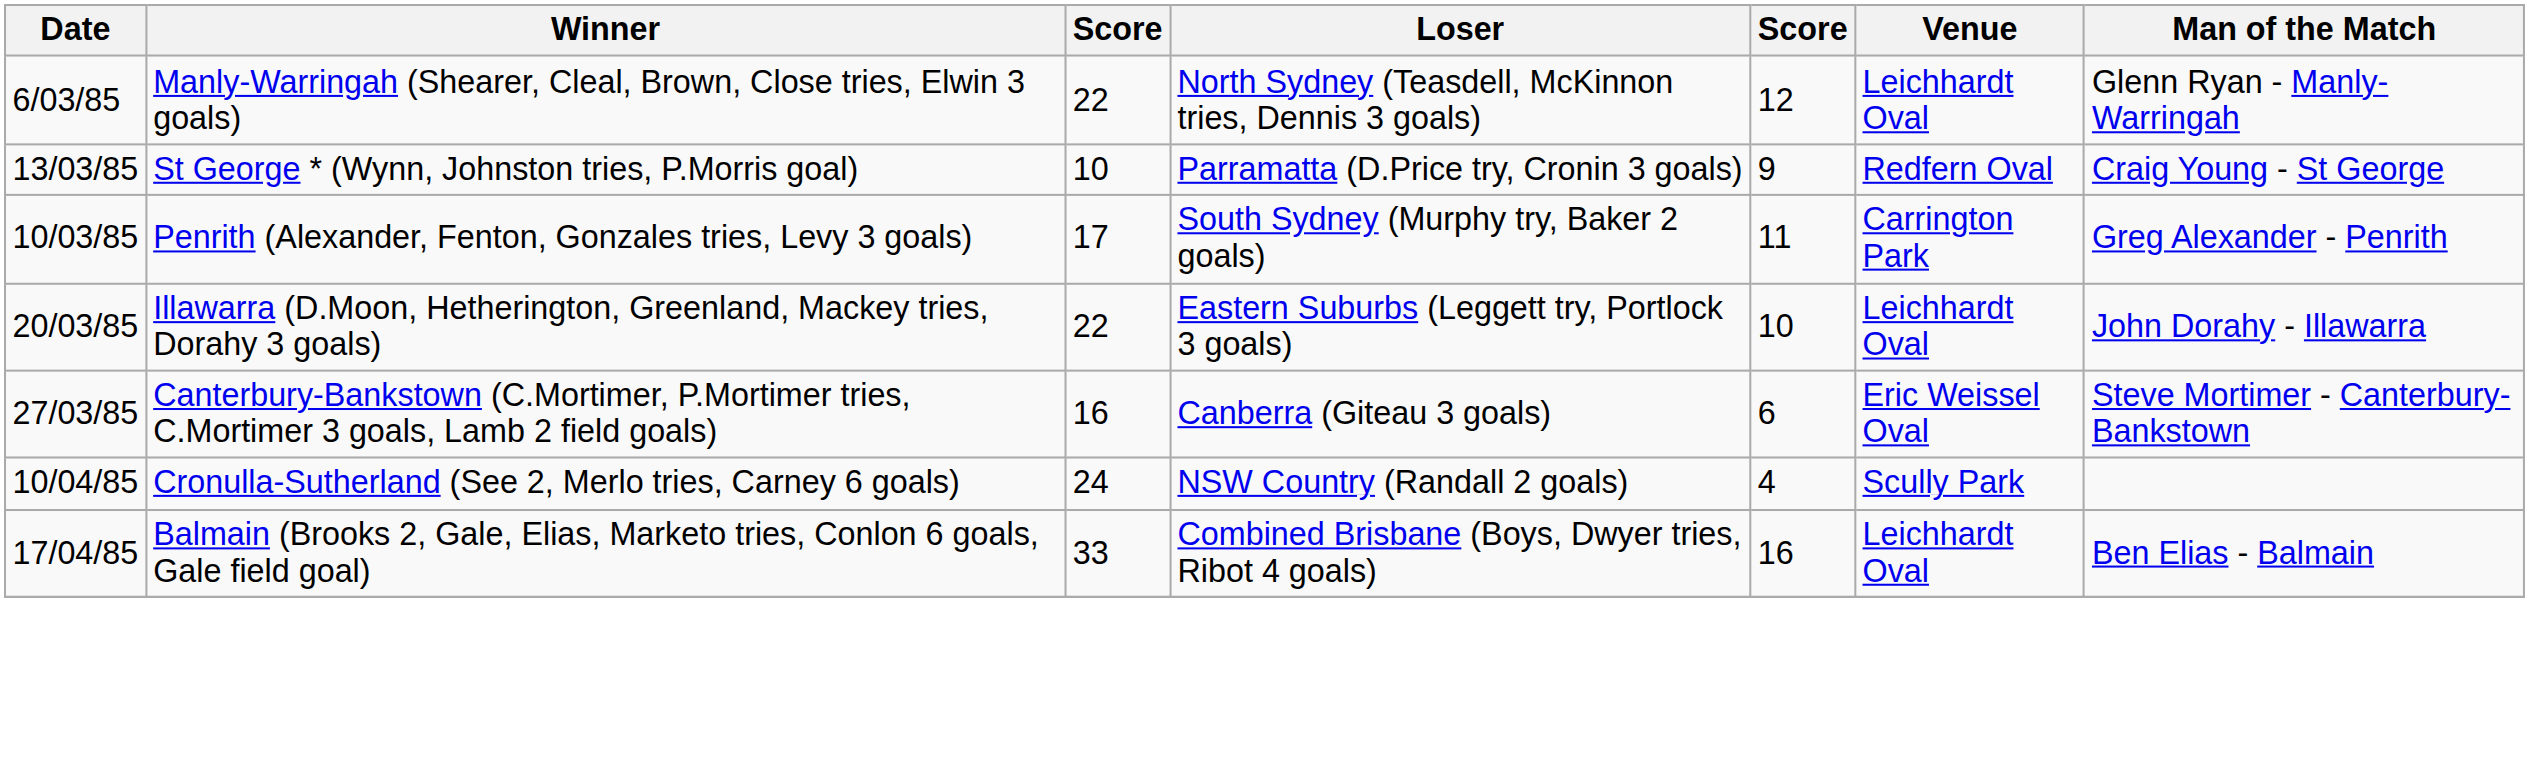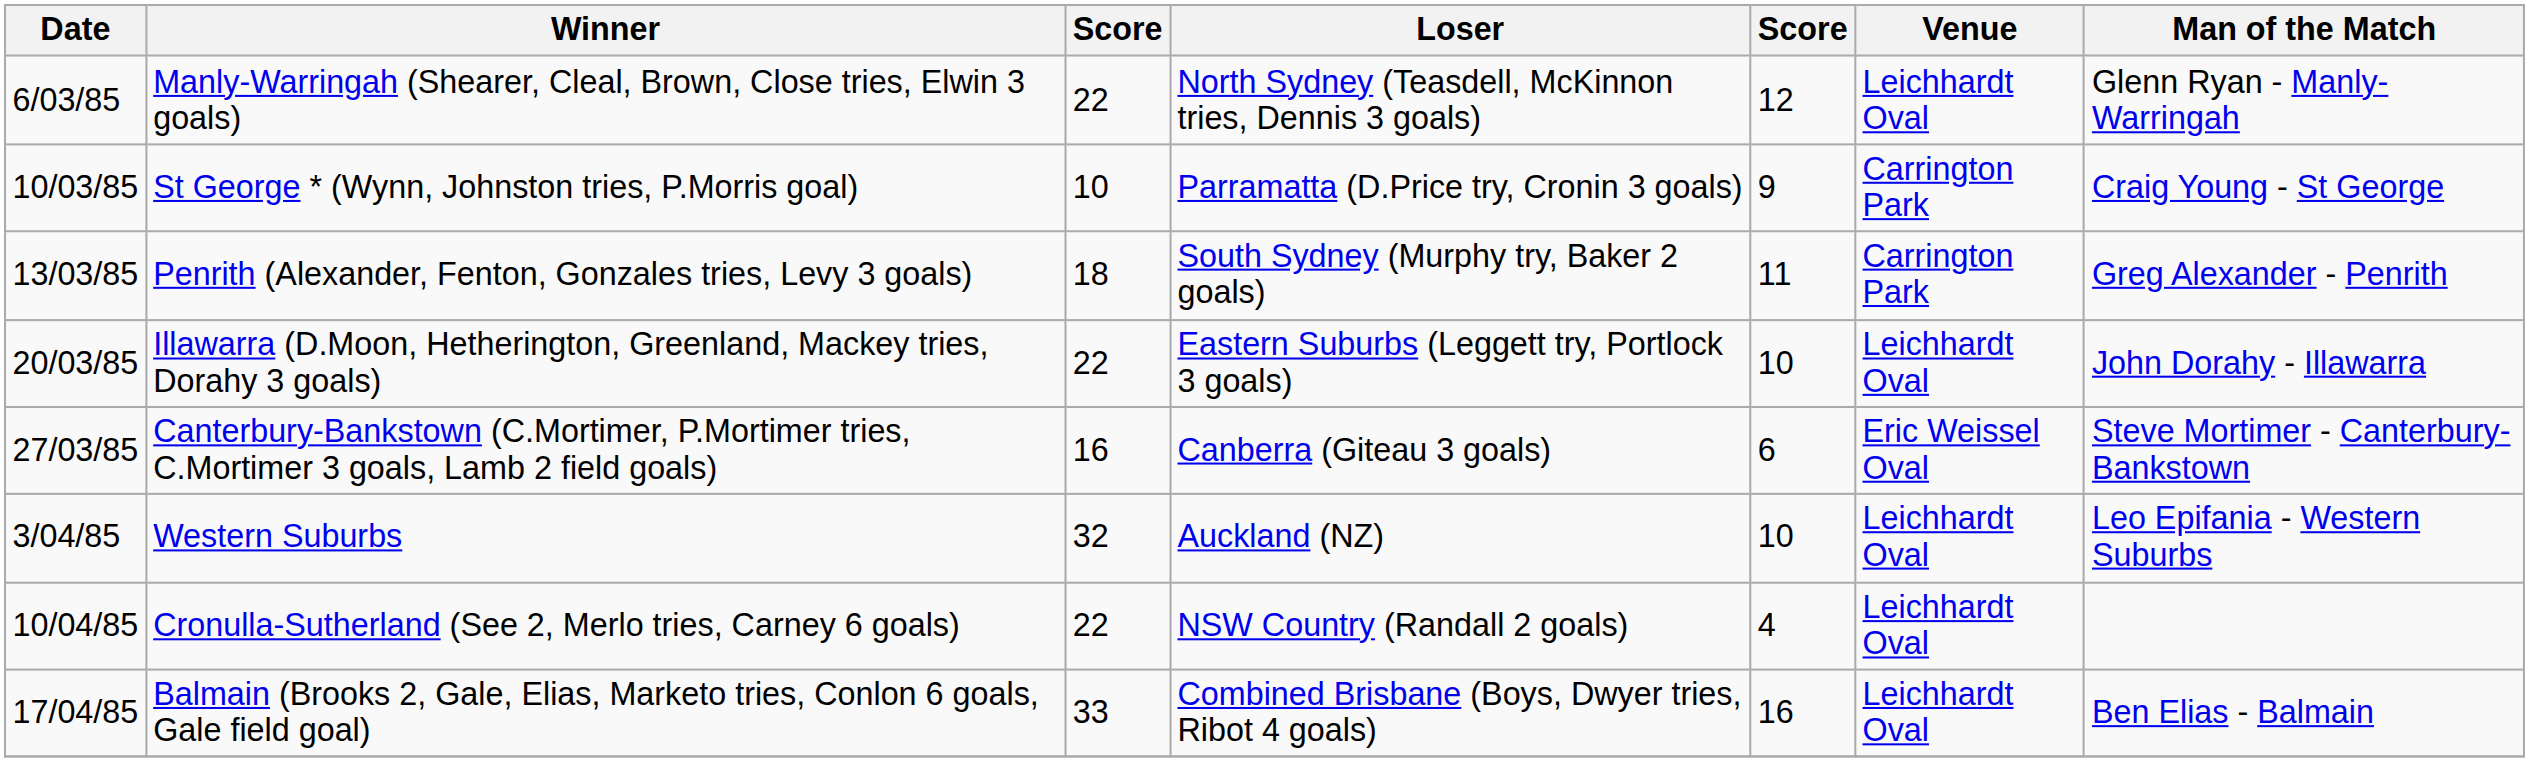St George * (Wynn, Johnston tries, P.Morris goal) | Date: 13/03/85 -> 10/03/85
St George * (Wynn, Johnston tries, P.Morris goal) | Venue: Redfern Oval -> Carrington Park
Penrith (Alexander, Fenton, Gonzales tries, Levy 3 goals) | Date: 10/03/85 -> 13/03/85
Penrith (Alexander, Fenton, Gonzales tries, Levy 3 goals) | column 3: 17 -> 18
+ row: 3/04/85 | Western Suburbs | 32 | Auckland (NZ) | 10 | Leichhardt Oval | Leo Epifania - Western Suburbs
Cronulla-Sutherland (See 2, Merlo tries, Carney 6 goals) | column 3: 24 -> 22
Cronulla-Sutherland (See 2, Merlo tries, Carney 6 goals) | Venue: Scully Park -> Leichhardt Oval
